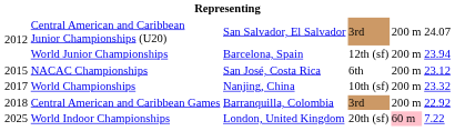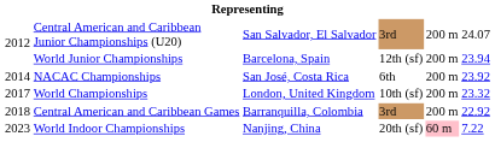NACAC Championships | column 1: 2015 -> 2014
NACAC Championships | column 6: 23.12 -> 23.92
World Championships | column 3: Nanjing, China -> London, United Kingdom
World Indoor Championships | column 1: 2025 -> 2023
World Indoor Championships | column 3: London, United Kingdom -> Nanjing, China
